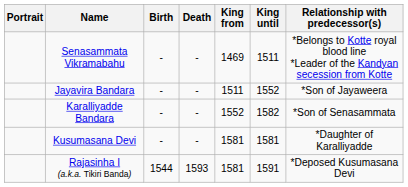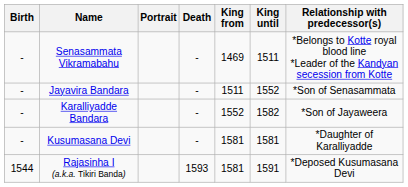columns swapped: Portrait <-> Birth
Jayavira Bandara | Relationship with predecessor(s): *Son of Jayaweera -> *Son of Senasammata
Karalliyadde Bandara | Relationship with predecessor(s): *Son of Senasammata -> *Son of Jayaweera
